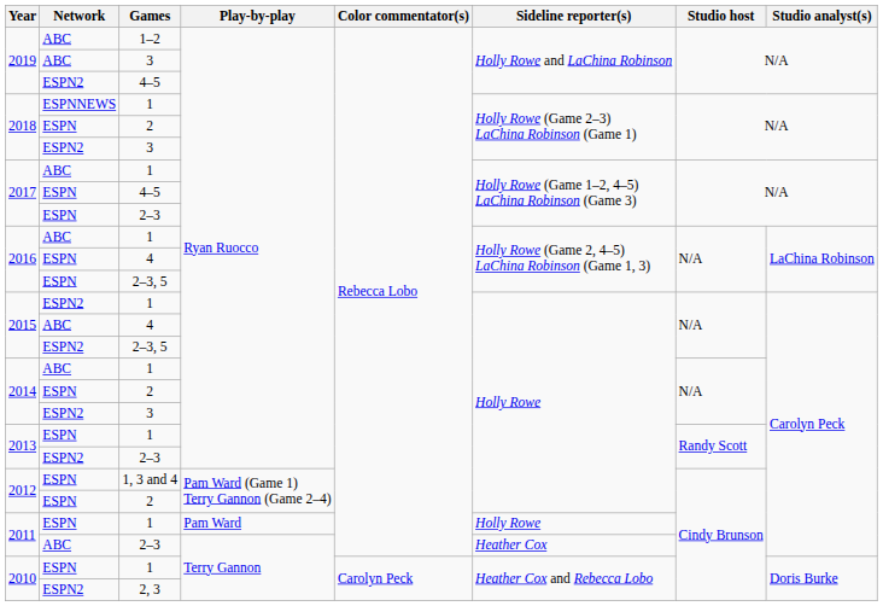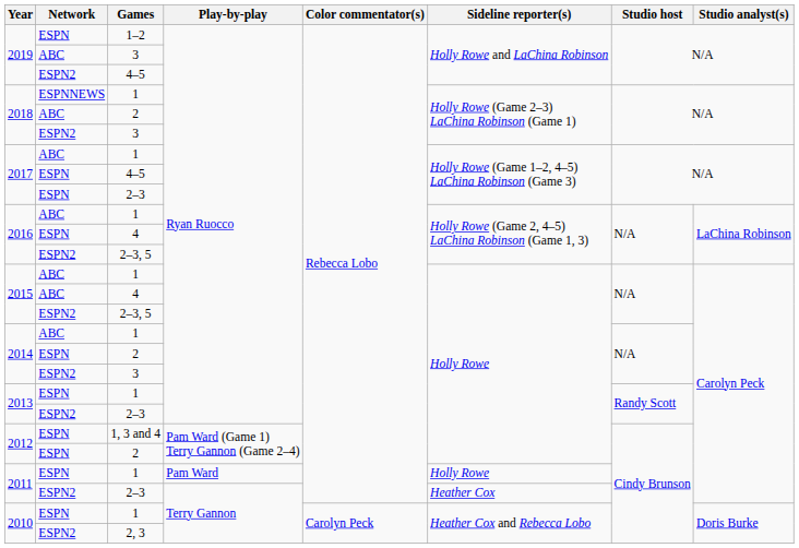2019 / 1–2 | Network: ABC -> ESPN
2018 / 2 | Network: ESPN -> ABC
2016 / 2–3, 5 | Network: ESPN -> ESPN2
2015 / 1 | Network: ESPN2 -> ABC
2011 / 2–3 | Network: ABC -> ESPN2
